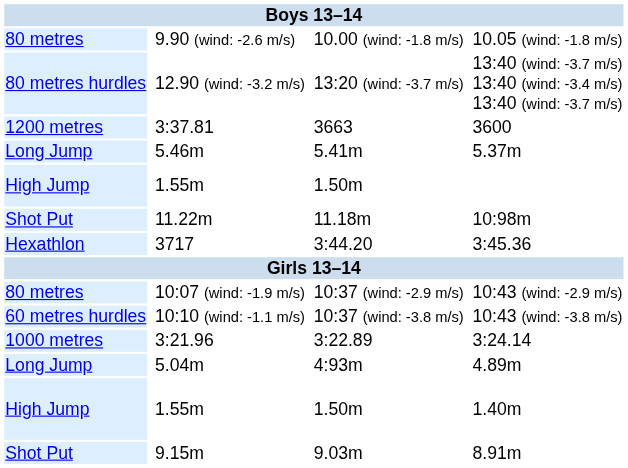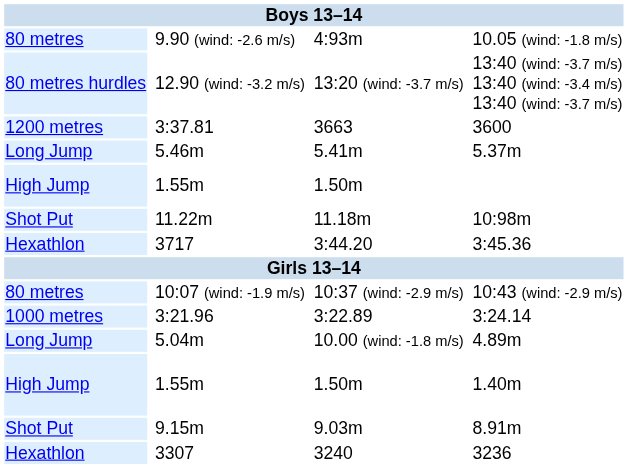9.90 (wind: -2.6 m/s) | column 5: 10.00 (wind: -1.8 m/s) -> 4:93m
- row: 60 metres hurdles | 10:10 (wind: -1.1 m/s) | 10:37 (wind: -3.8 m/s) | 10:43 (wind: -3.8 m/s)
5.04m | column 5: 4:93m -> 10.00 (wind: -1.8 m/s)
+ row: Hexathlon | 3307 | 3240 | 3236
